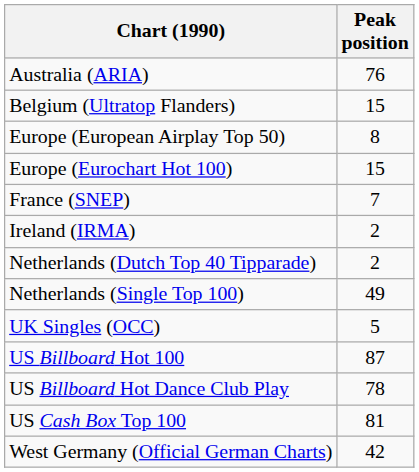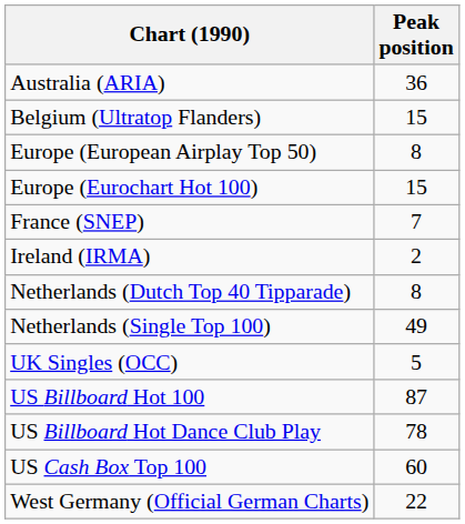Australia (ARIA) | Peak position: 76 -> 36
Netherlands (Dutch Top 40 Tipparade) | Peak position: 2 -> 8
US Cash Box Top 100 | Peak position: 81 -> 60
West Germany (Official German Charts) | Peak position: 42 -> 22
